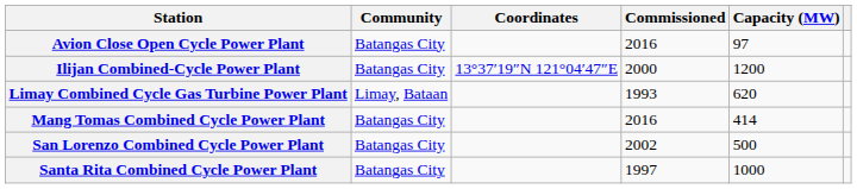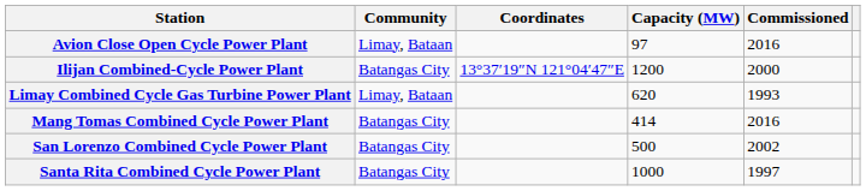columns swapped: Capacity (MW) <-> Commissioned
Avion Close Open Cycle Power Plant | Community: Batangas City -> Limay, Bataan
